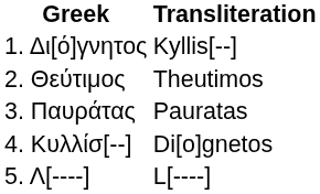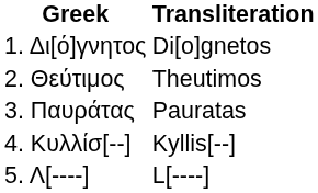1. Δι[ό]γνητος | Transliteration: Kyllis[--] -> Di[o]gnetos
4. Κυλλίσ[--] | Transliteration: Di[o]gnetos -> Kyllis[--]
